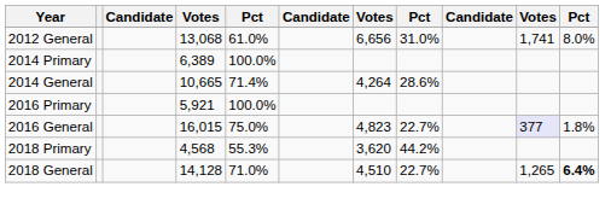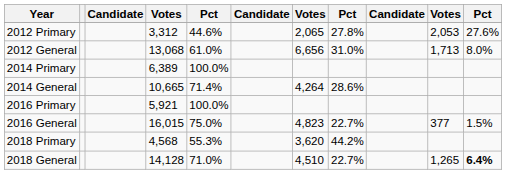+ row: 2012 Primary | 3,312 | 44.6% | 2,065 | 27.8% | 2,053 | 27.6%
2012 General | column 10: 1,741 -> 1,713
2016 General | column 10: lavender background -> no background
2016 General | column 11: 1.8% -> 1.5%
